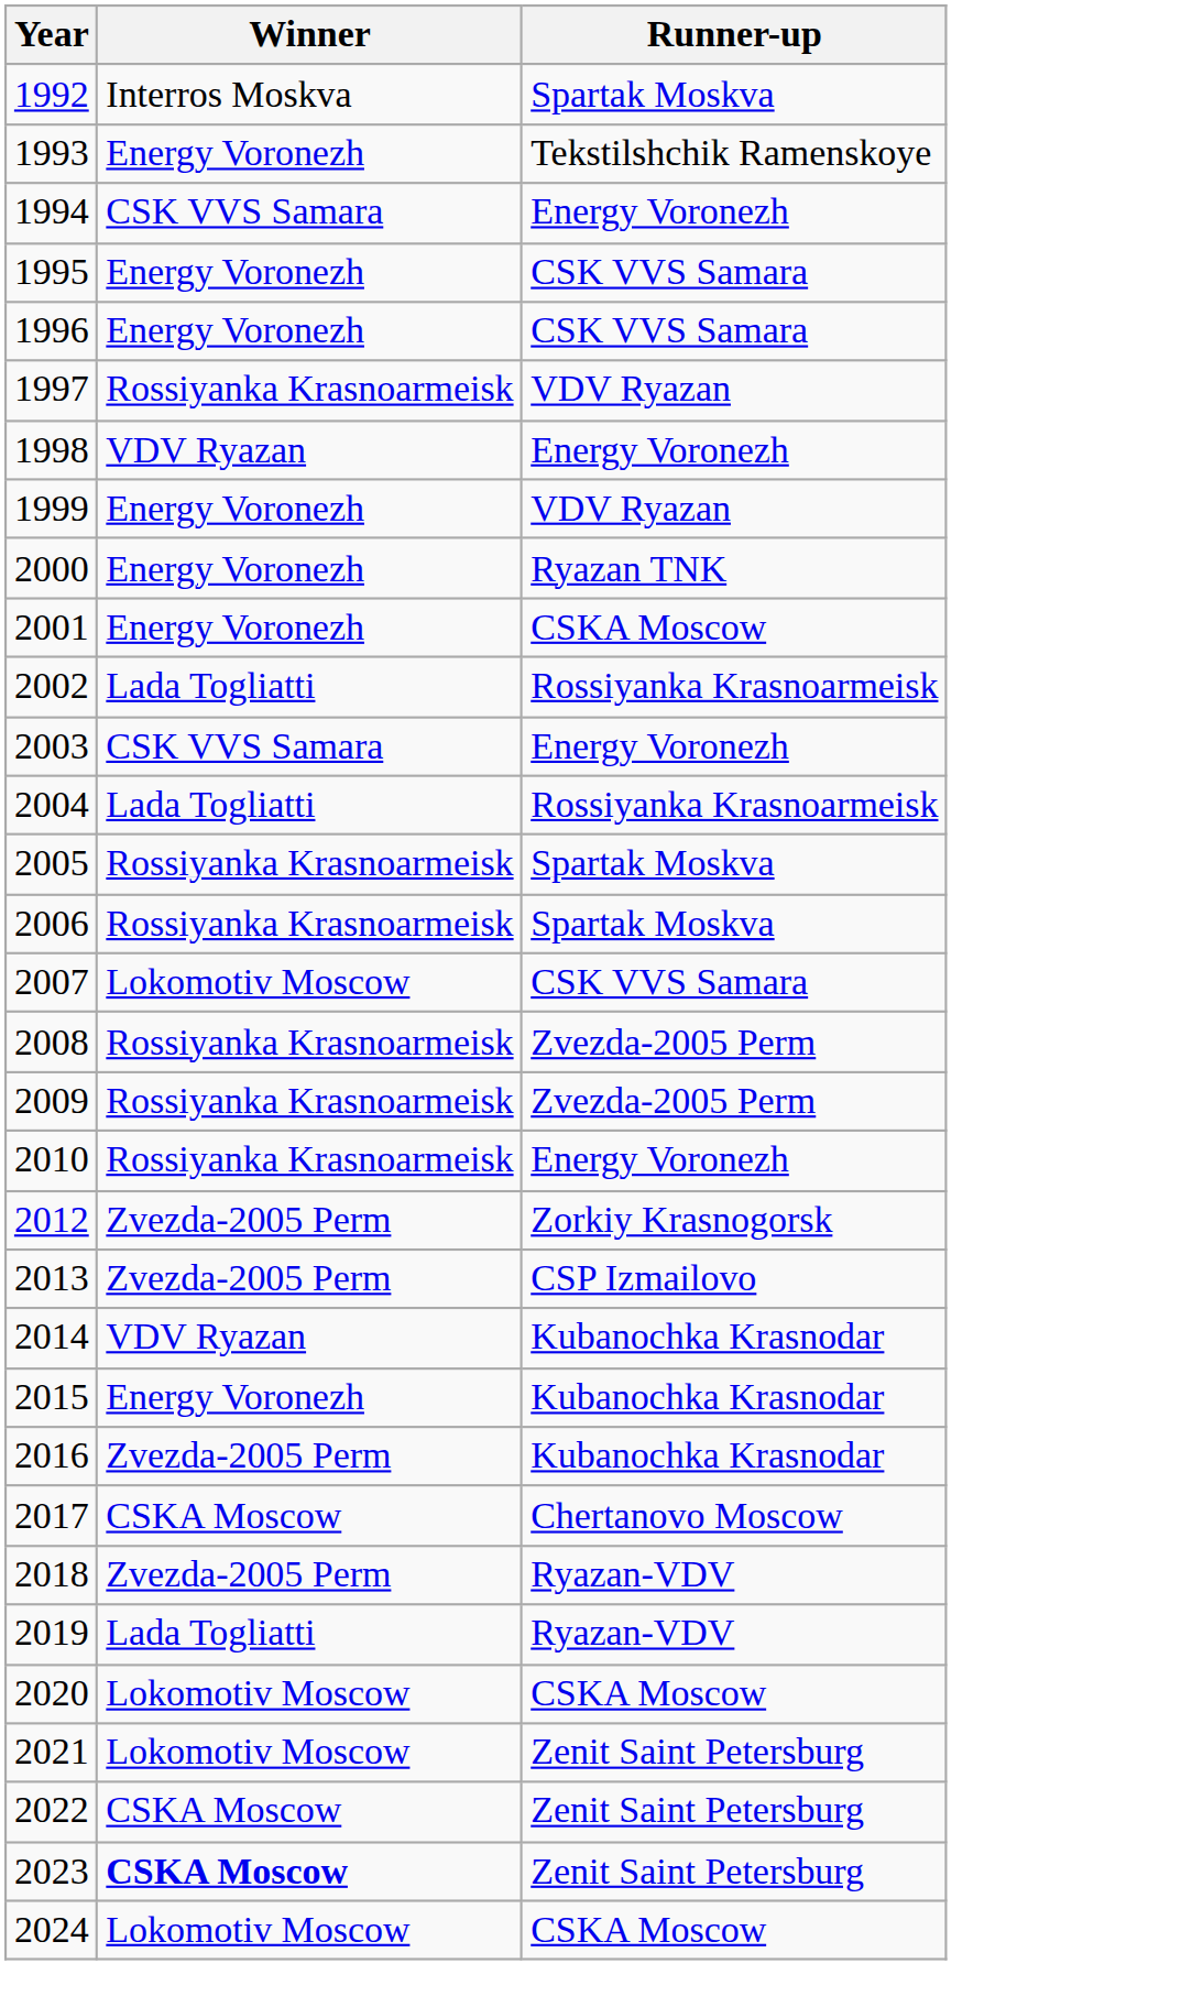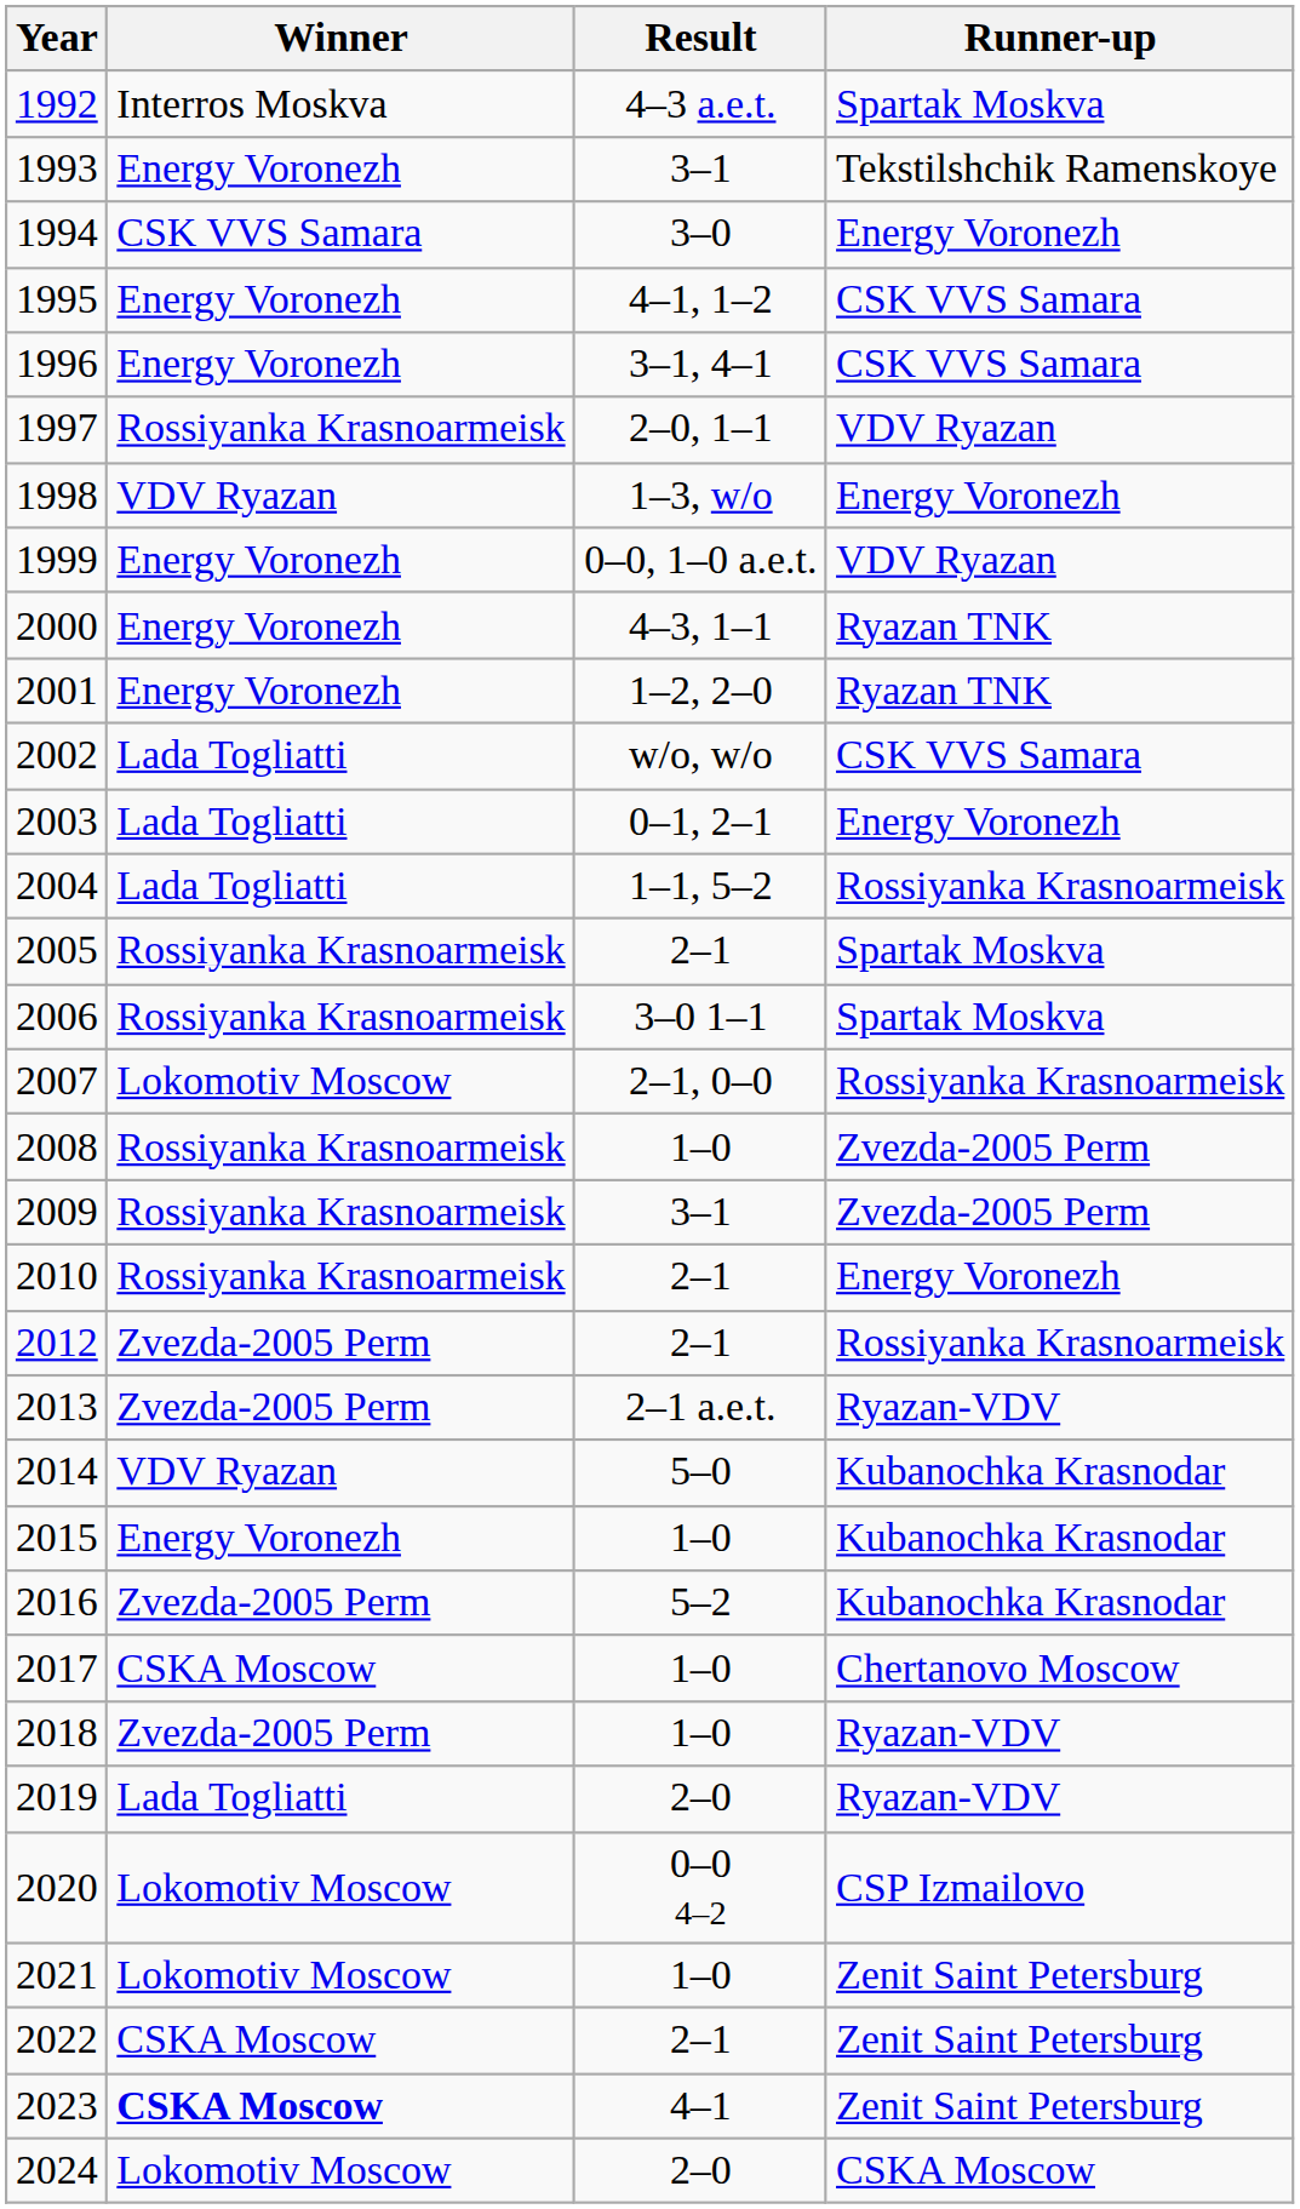+ column: Result | 4–3 a.e.t. | 3–1 | 3–0 | 4–1, 1–2 | 3–1, 4–1 | 2–0, 1–1 | 1–3, w/o | 0–0, 1–0 a.e.t. | 4–3, 1–1 | 1–2, 2–0 | w/o, w/o | 0–1, 2–1 | 1–1, 5–2 | 2–1 | 3–0 1–1 | 2–1, 0–0 | 1–0 | 3–1 | 2–1 | 2–1 | 2–1 a.e.t. | 5–0 | 1–0 | 5–2 | 1–0 | 1–0 | 2–0 | 0–0 4–2 | 1–0 | 2–1 | 4–1 | 2–0
2001 | Runner-up: CSKA Moscow -> Ryazan TNK
2002 | Runner-up: Rossiyanka Krasnoarmeisk -> CSK VVS Samara
2003 | Winner: CSK VVS Samara -> Lada Togliatti
2007 | Runner-up: CSK VVS Samara -> Rossiyanka Krasnoarmeisk
2012 | Runner-up: Zorkiy Krasnogorsk -> Rossiyanka Krasnoarmeisk
2013 | Runner-up: CSP Izmailovo -> Ryazan-VDV
2020 | Runner-up: CSKA Moscow -> CSP Izmailovo
